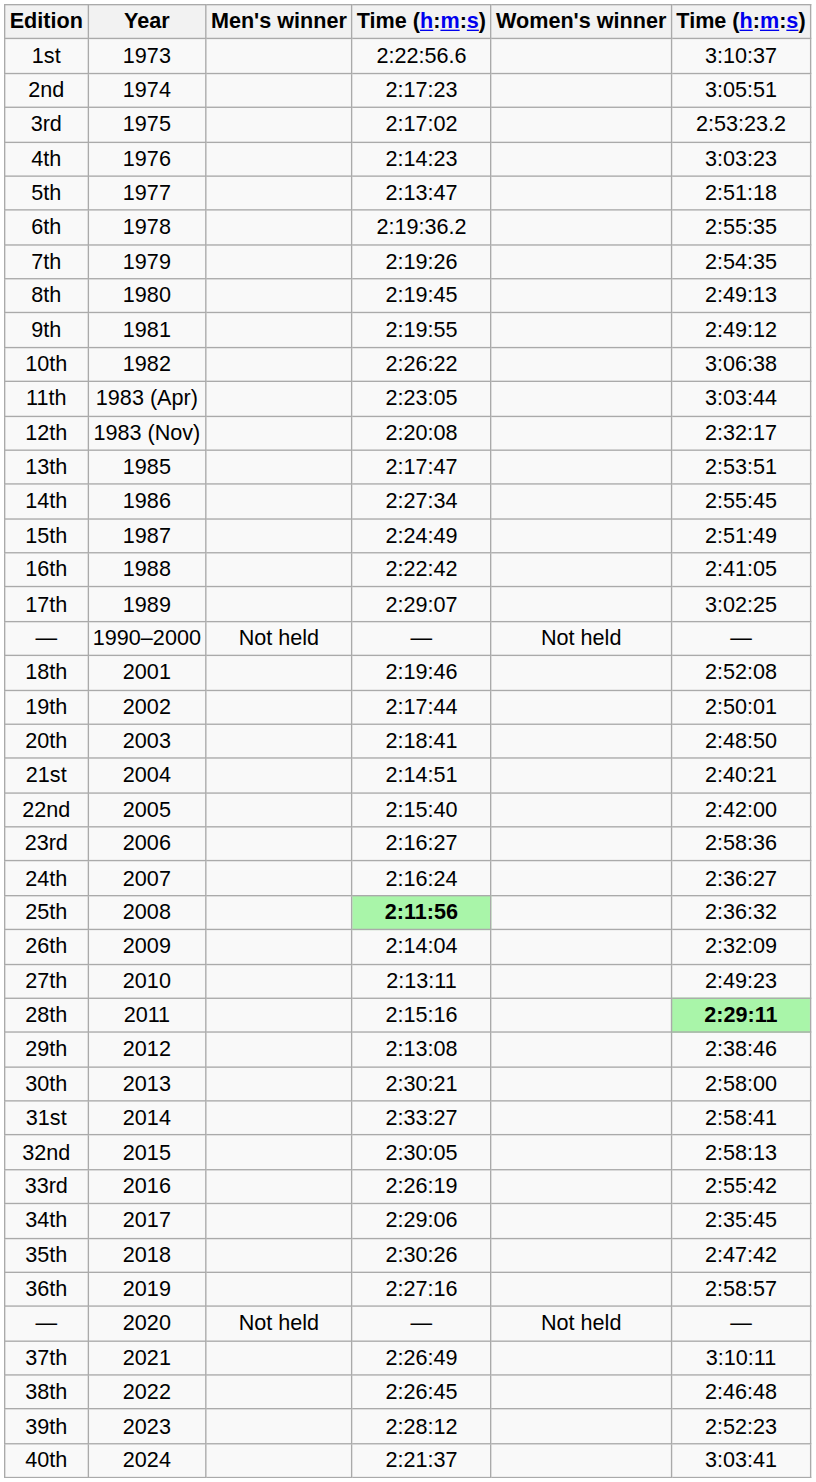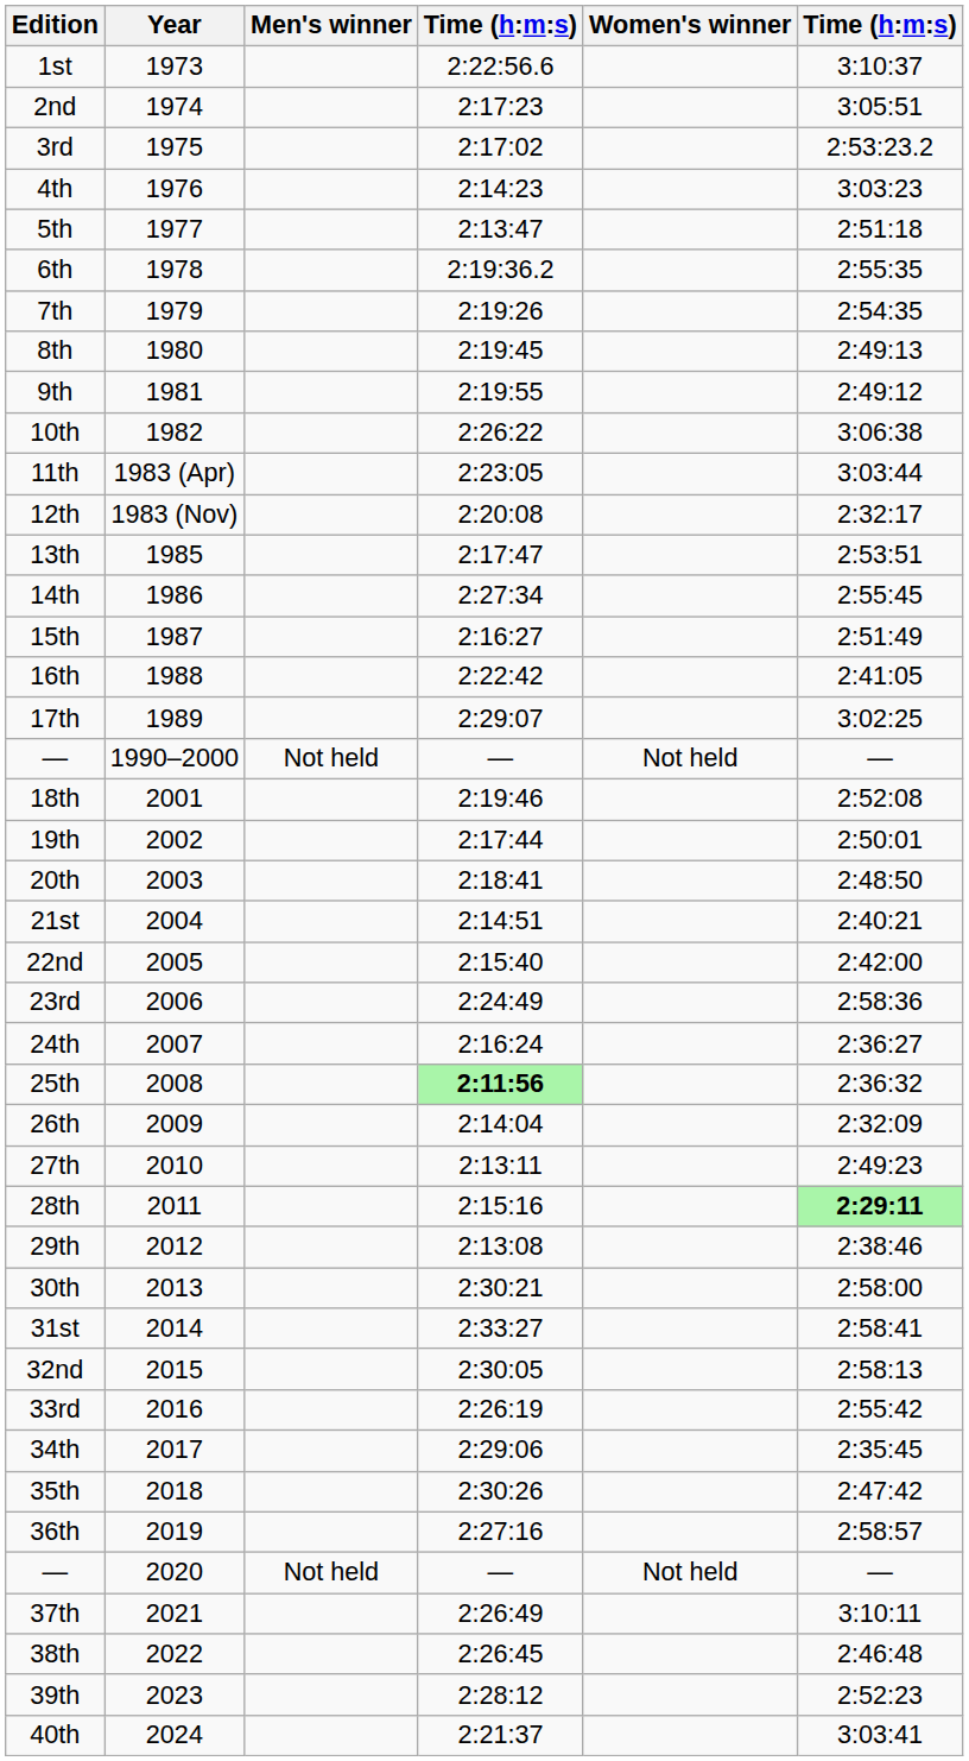15th | column 4: 2:24:49 -> 2:16:27
23rd | column 4: 2:16:27 -> 2:24:49
